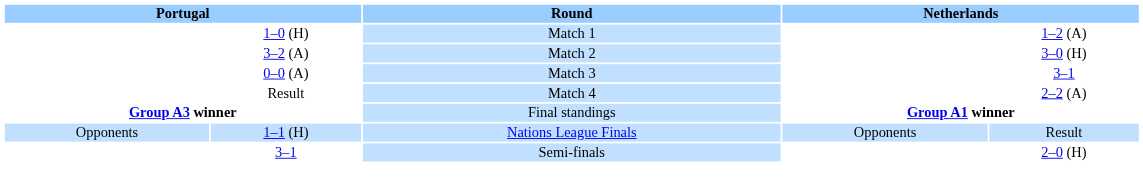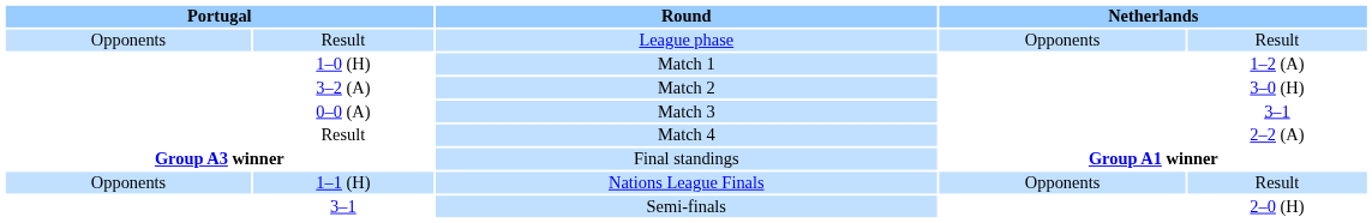+ row: Opponents | Result | League phase | Opponents | Result
